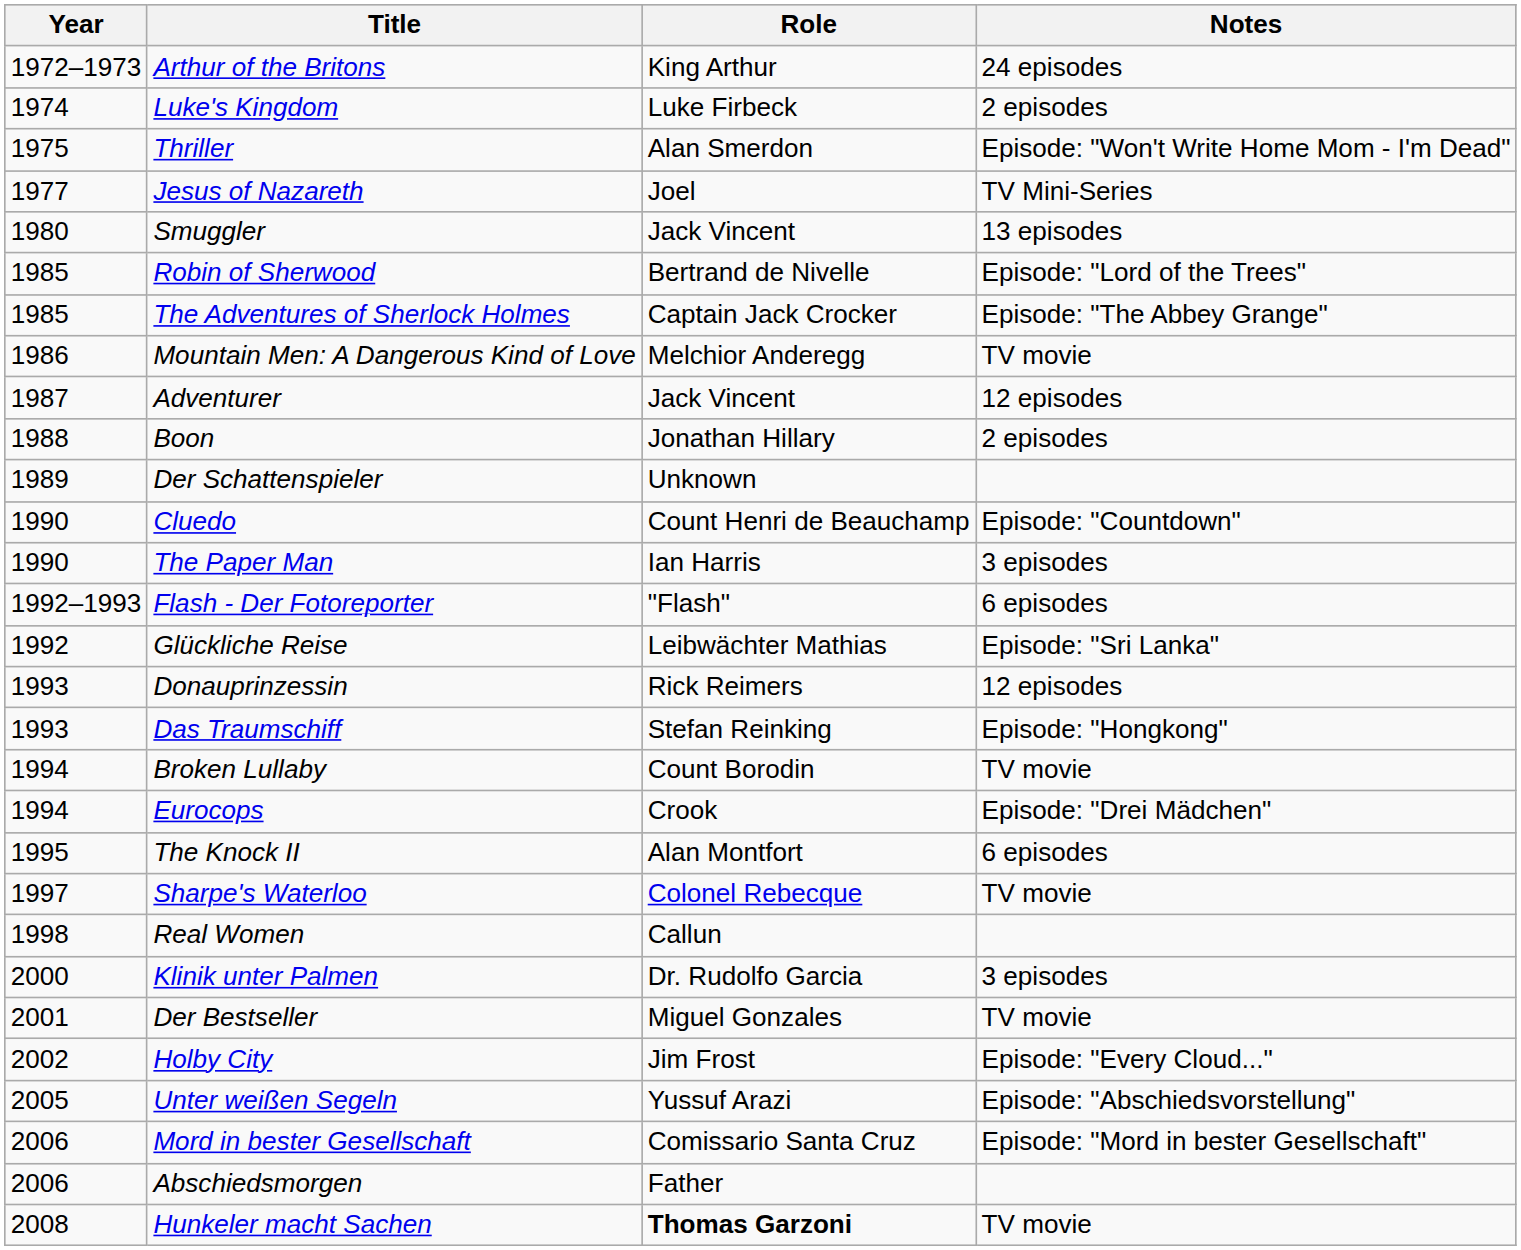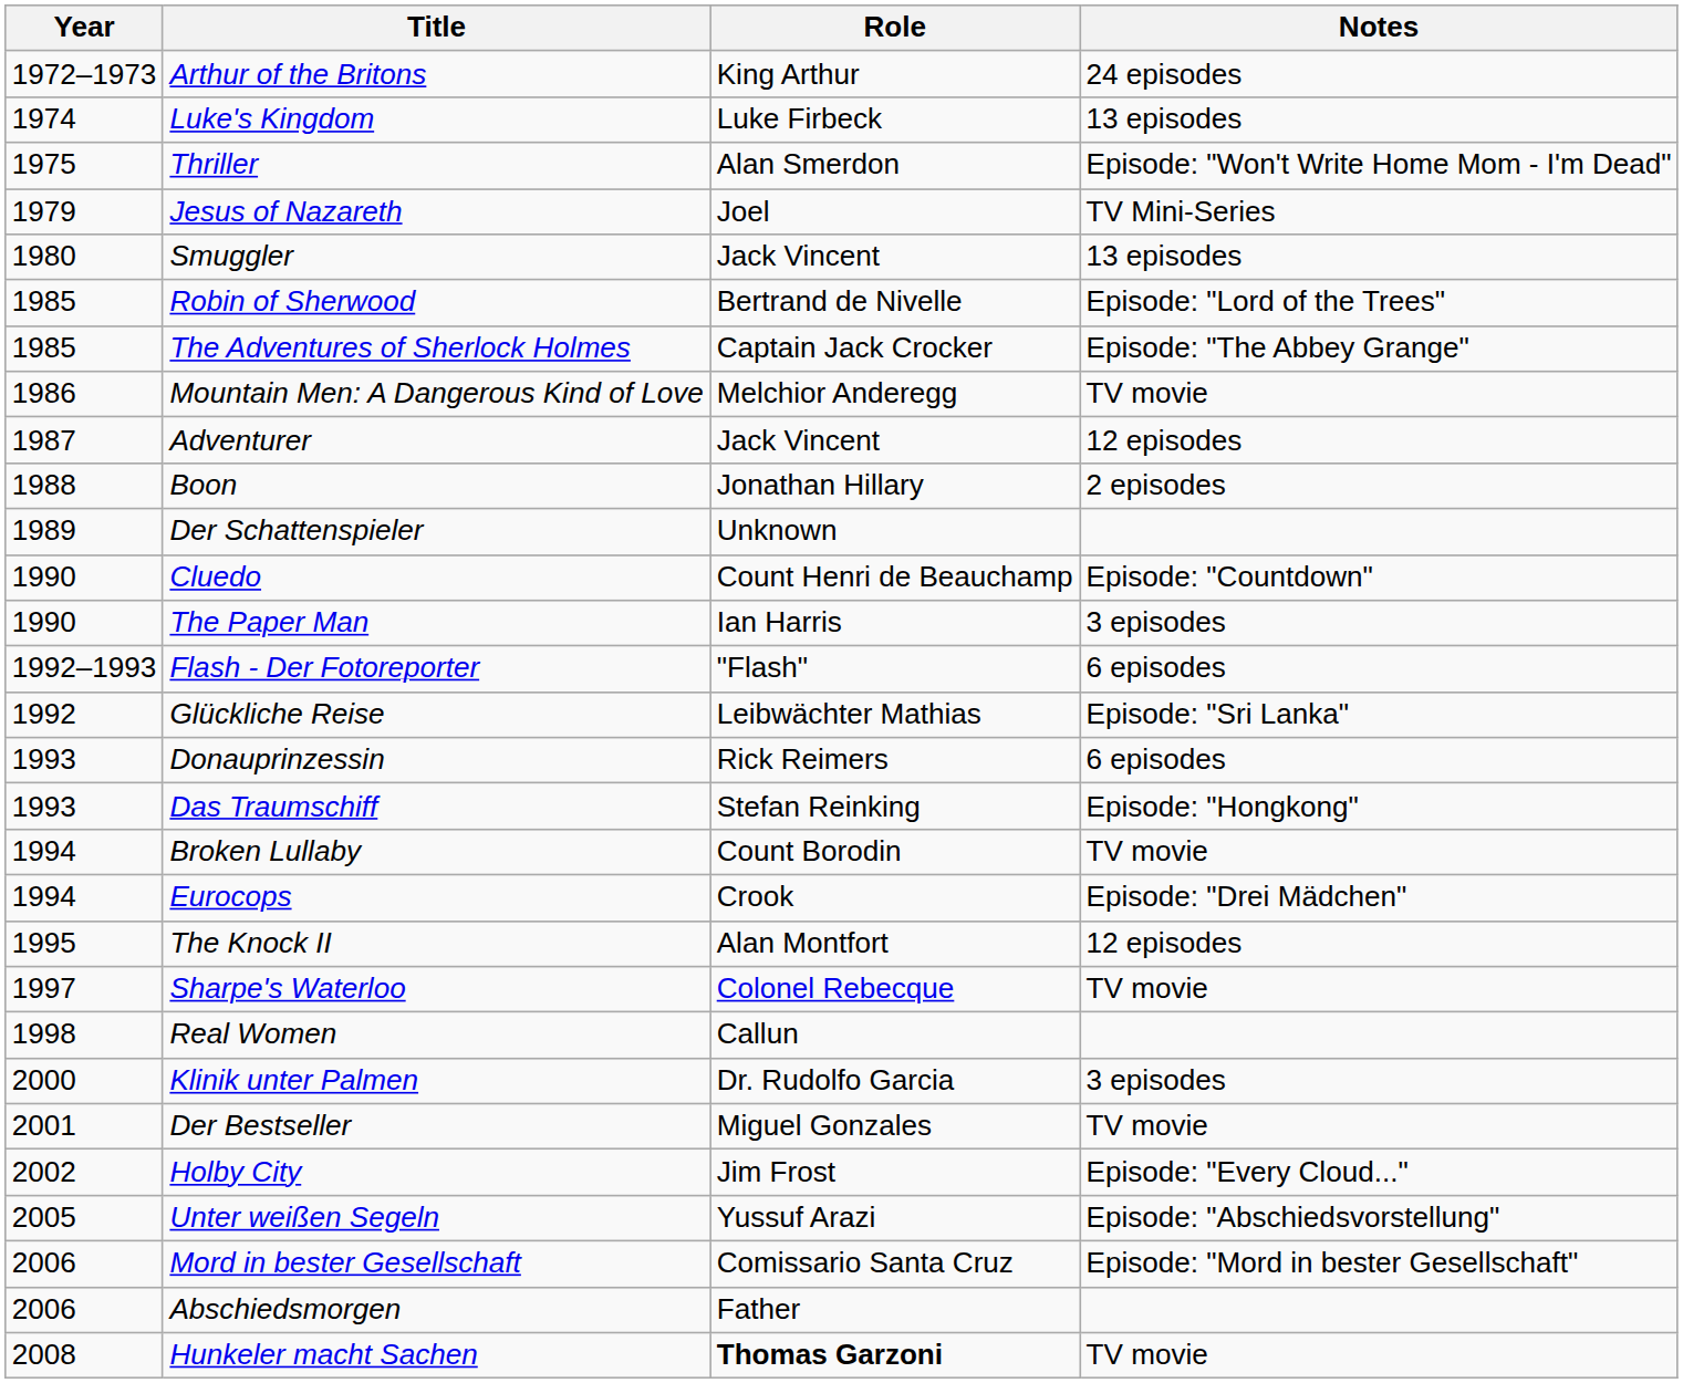Luke's Kingdom | Notes: 2 episodes -> 13 episodes
Jesus of Nazareth | Year: 1977 -> 1979
Donauprinzessin | Notes: 12 episodes -> 6 episodes
The Knock II | Notes: 6 episodes -> 12 episodes
